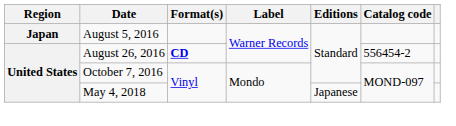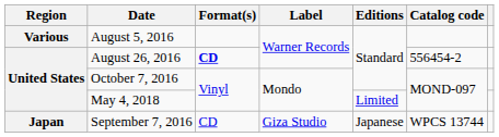August 5, 2016 | Region: Japan -> Various
May 4, 2018 | Editions: Japanese -> Limited
+ row: Japan | September 7, 2016 | CD | Giza Studio | Japanese | WPCS 13744
